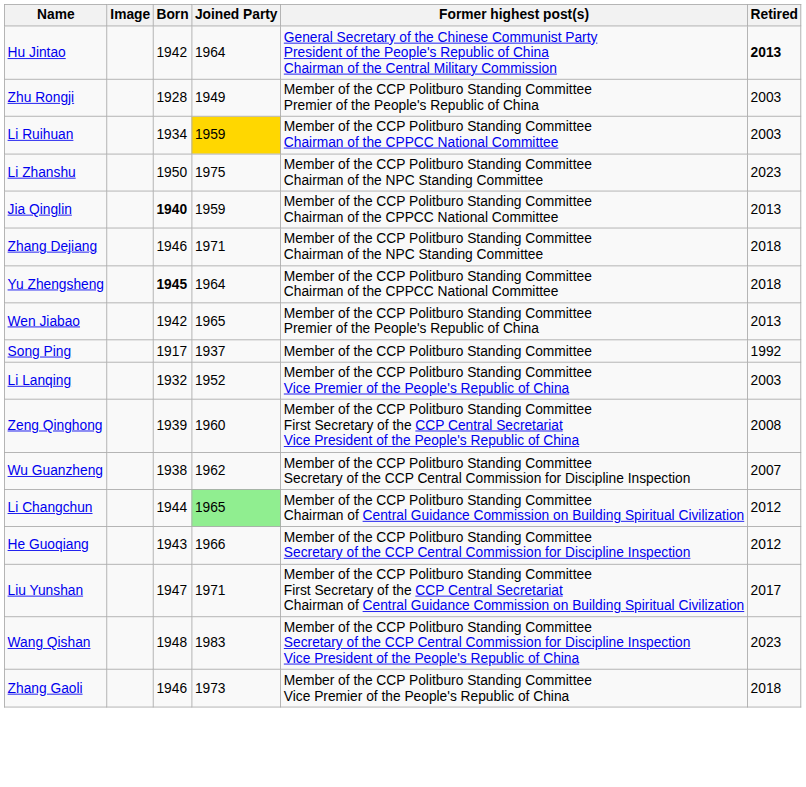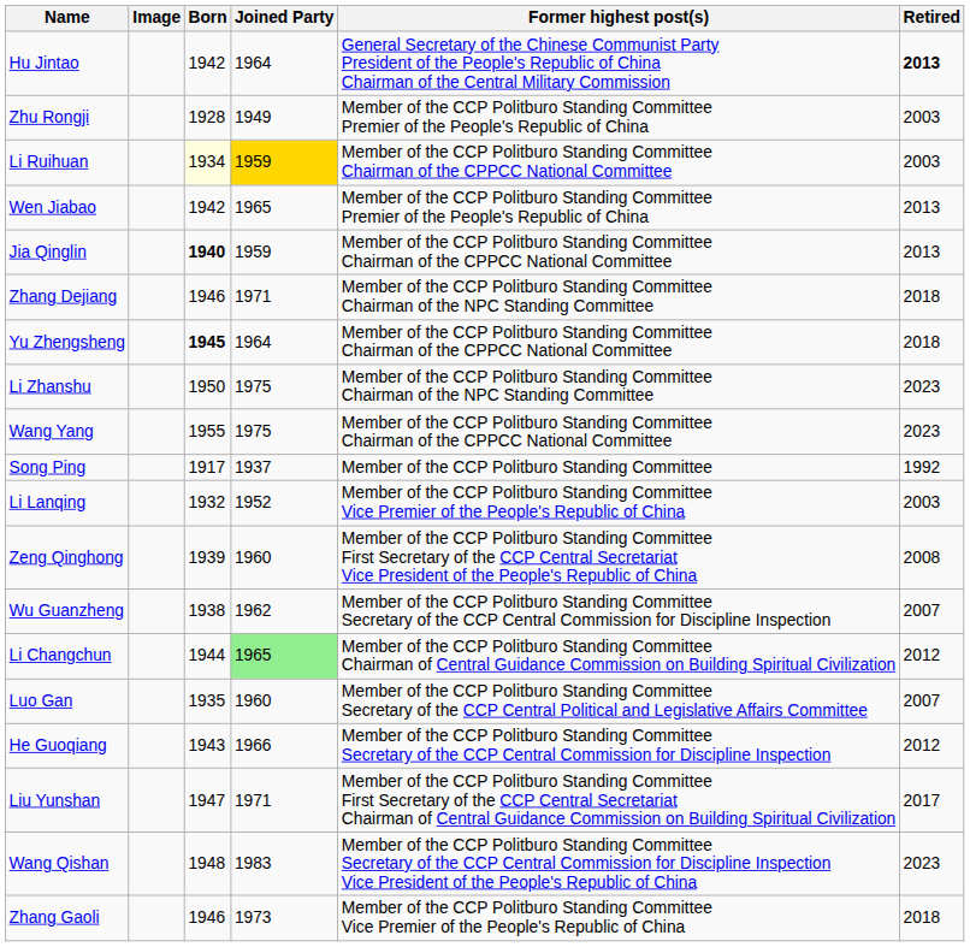Li Ruihuan | Born: no background -> lightyellow background
rows swapped: Wen Jiabao <-> Li Zhanshu
+ row: Wang Yang | 1955 | 1975 | Member of the CCP Politburo Standing Committee Chairman of the CPPCC National Committee | 2023
+ row: Luo Gan | 1935 | 1960 | Member of the CCP Politburo Standing Committee Secretary of the CCP Central Political and Legislative Affairs Committee | 2007
